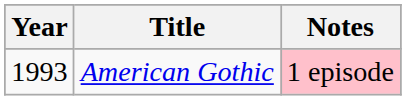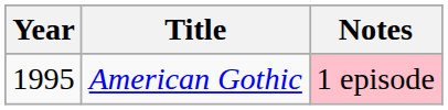American Gothic | Year: 1993 -> 1995
